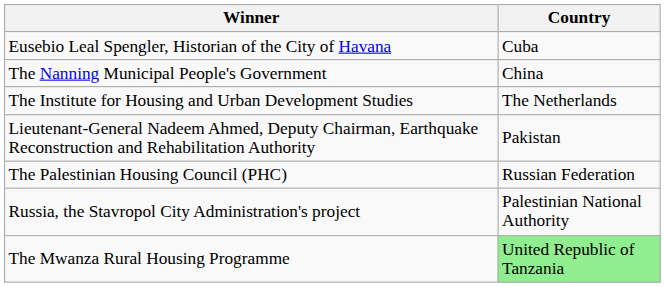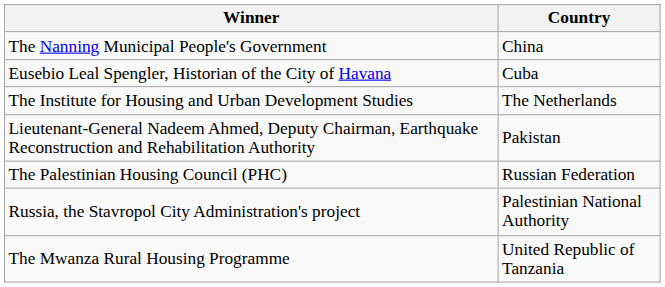rows swapped: The Nanning Municipal People's Government <-> Eusebio Leal Spengler, Historian of the City of Havana
The Mwanza Rural Housing Programme | Country: lightgreen background -> no background
